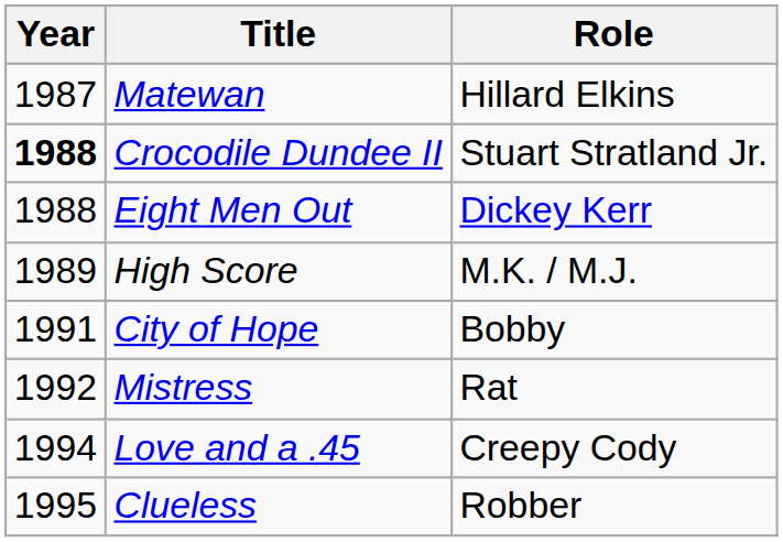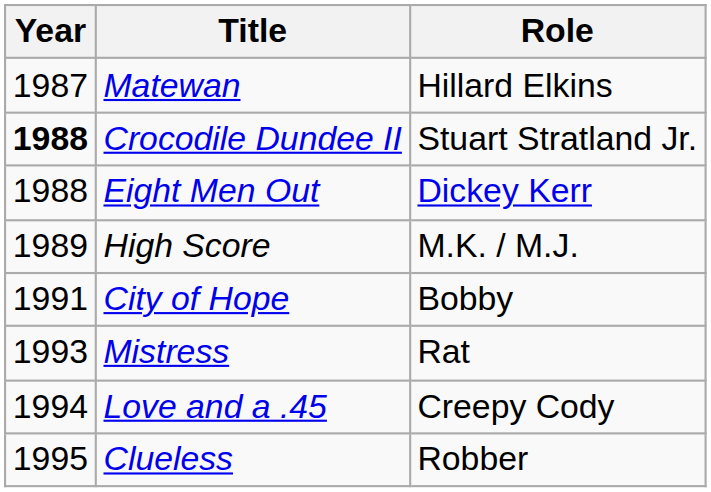Mistress | Year: 1992 -> 1993
